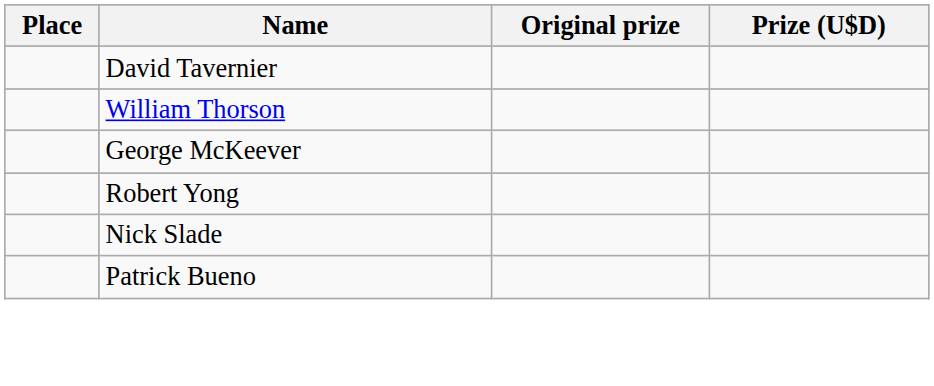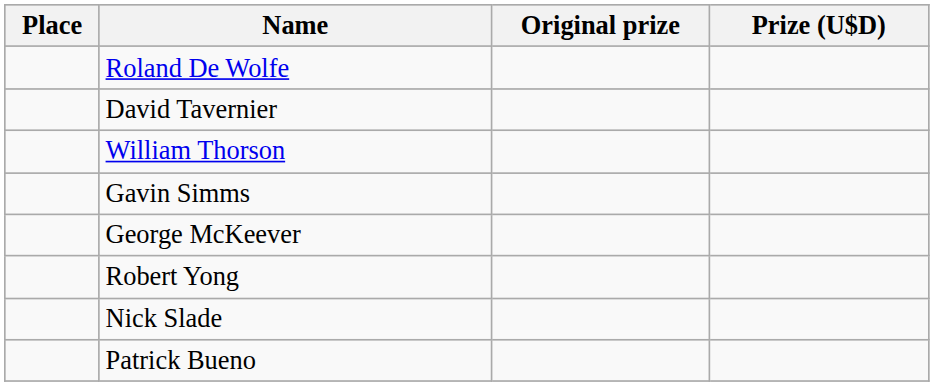+ row: Roland De Wolfe
+ row: Gavin Simms
